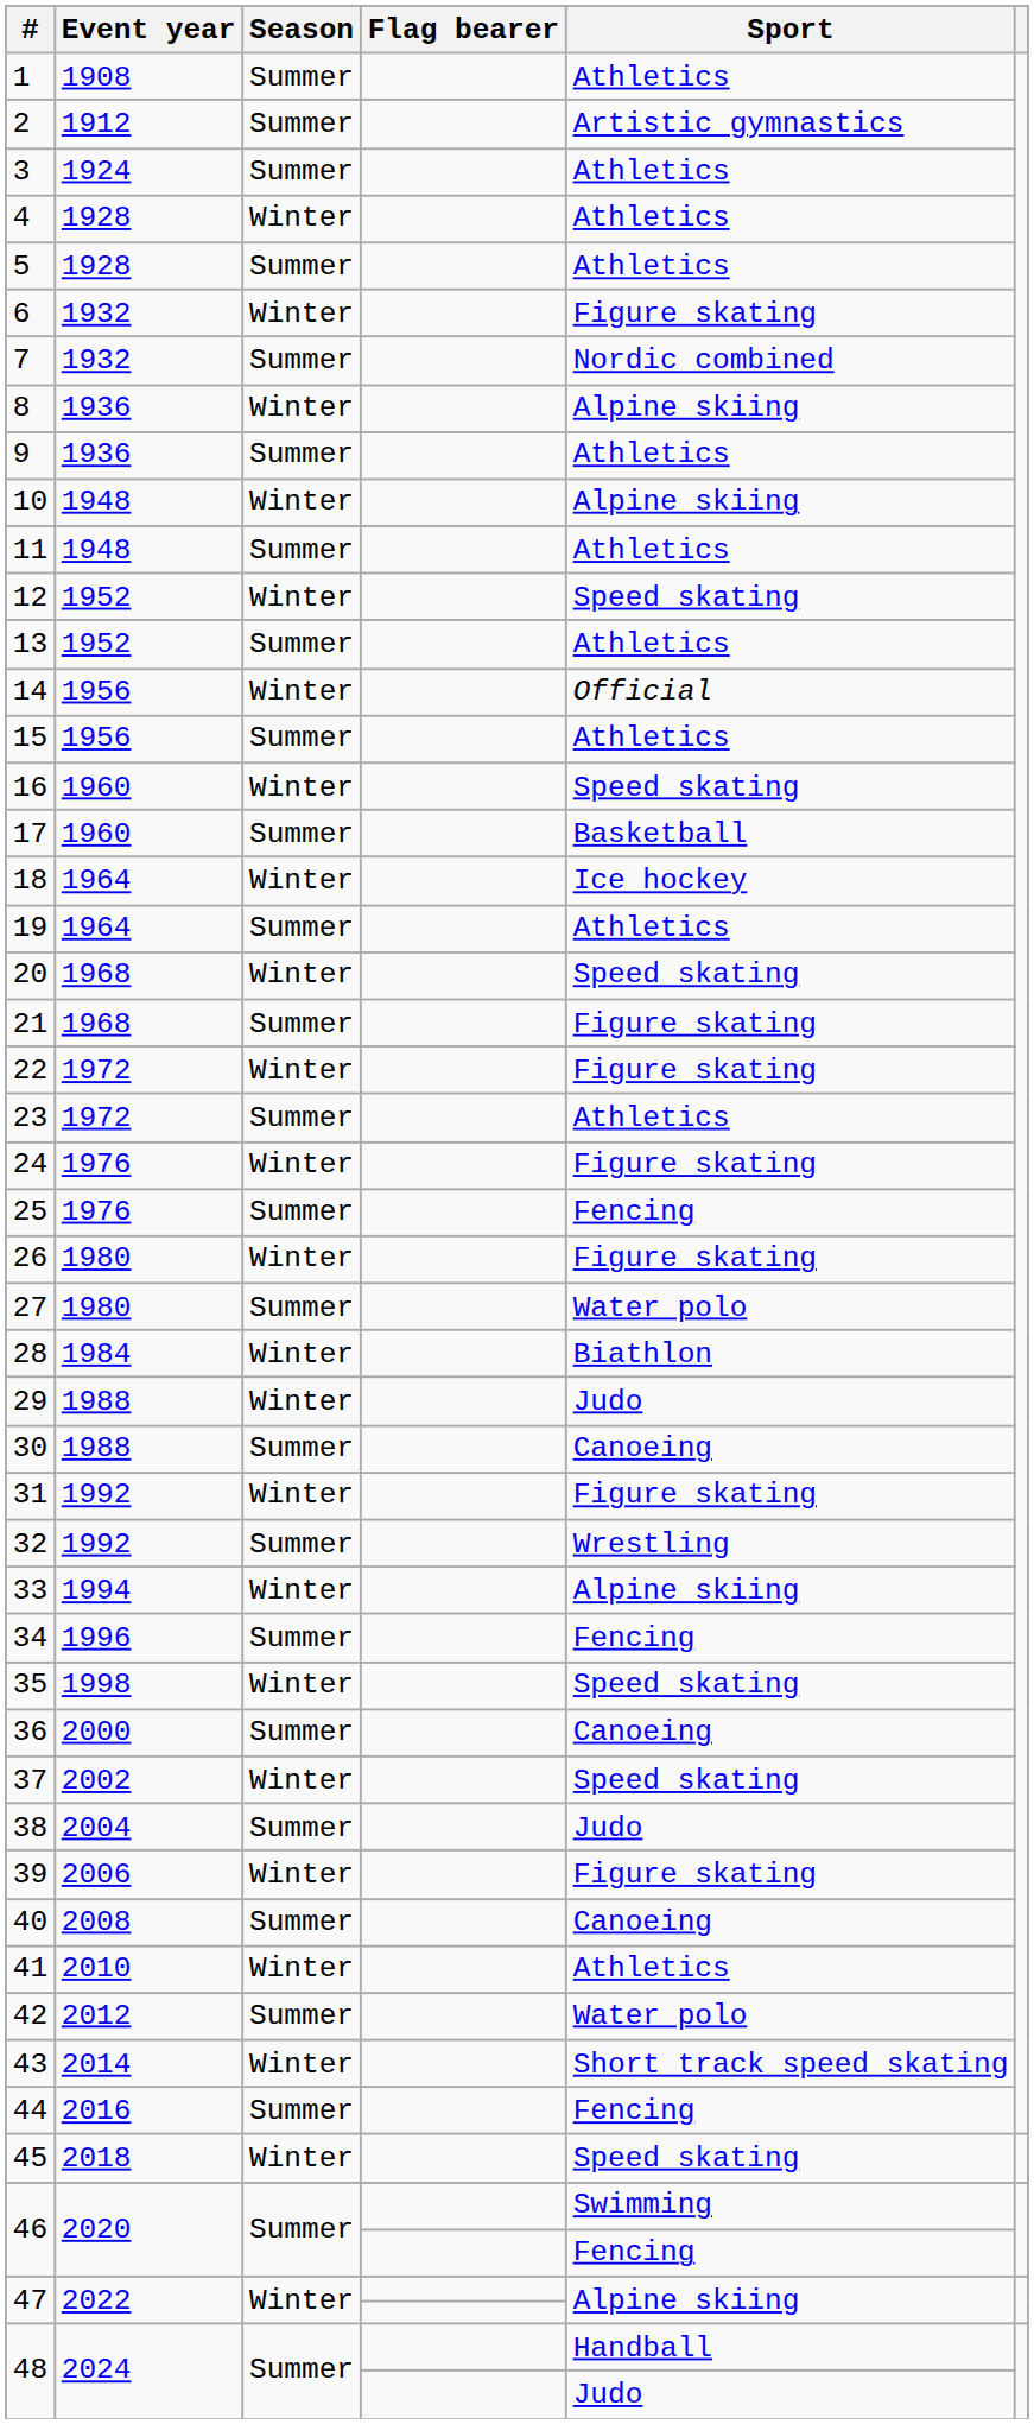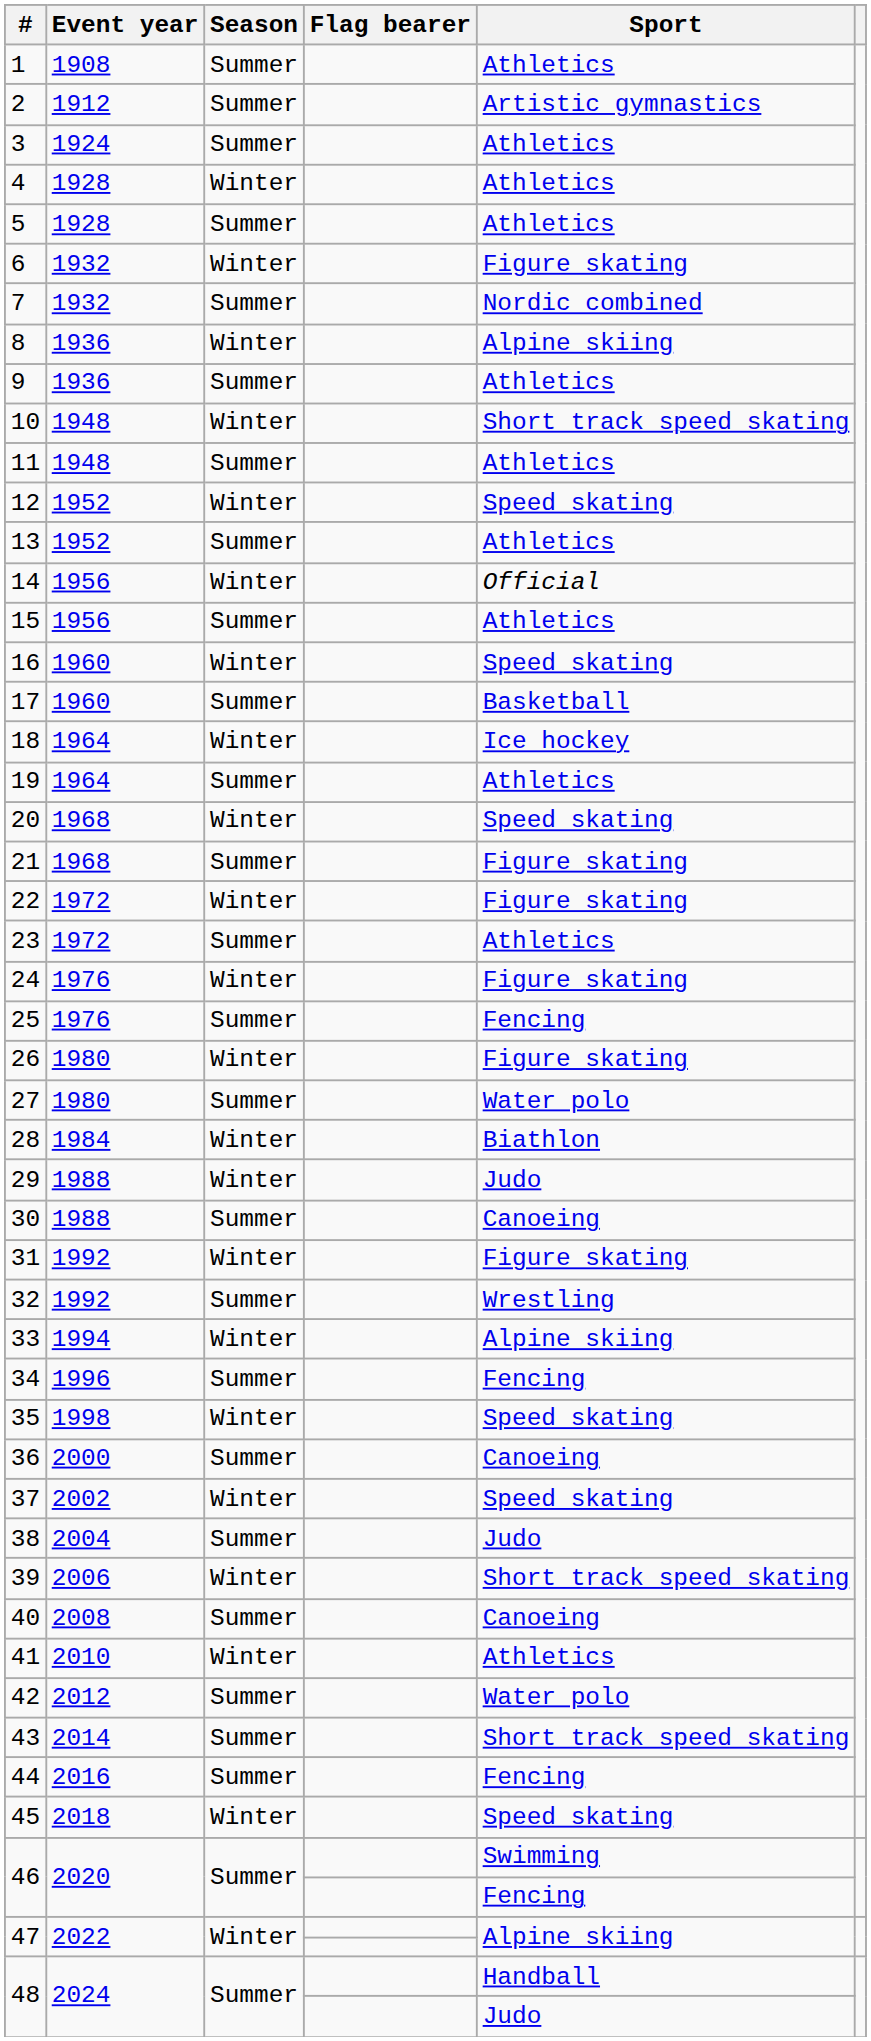10 | Sport: Alpine skiing -> Short track speed skating
39 | Sport: Figure skating -> Short track speed skating
43 | Season: Winter -> Summer
